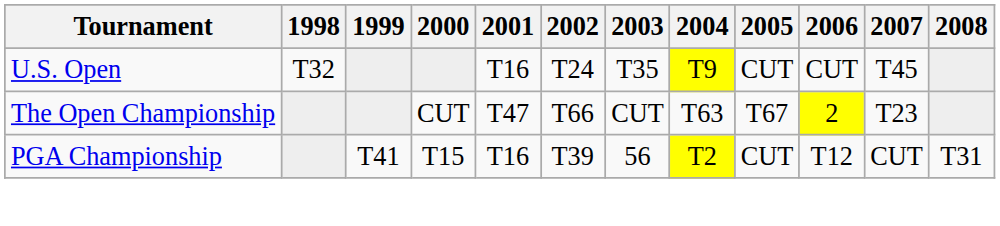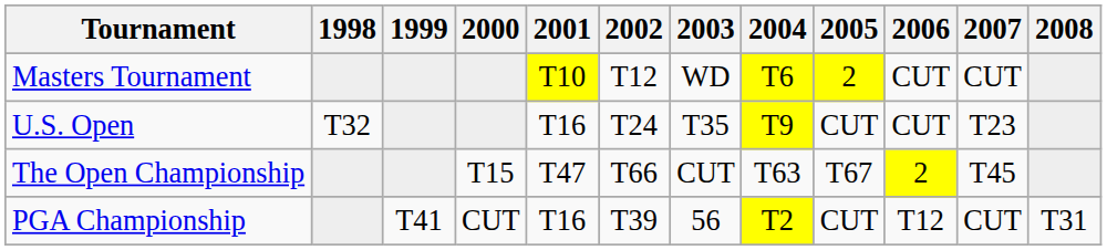+ row: Masters Tournament | T10 | T12 | WD | T6 | 2 | CUT | CUT
U.S. Open | 2007: T45 -> T23
The Open Championship | 2000: CUT -> T15
The Open Championship | 2007: T23 -> T45
PGA Championship | 2000: T15 -> CUT
